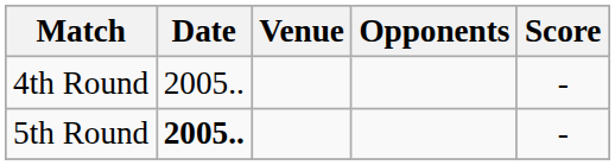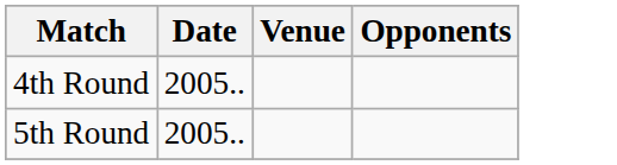- column: Score | - | -
5th Round | Date: bold -> normal
